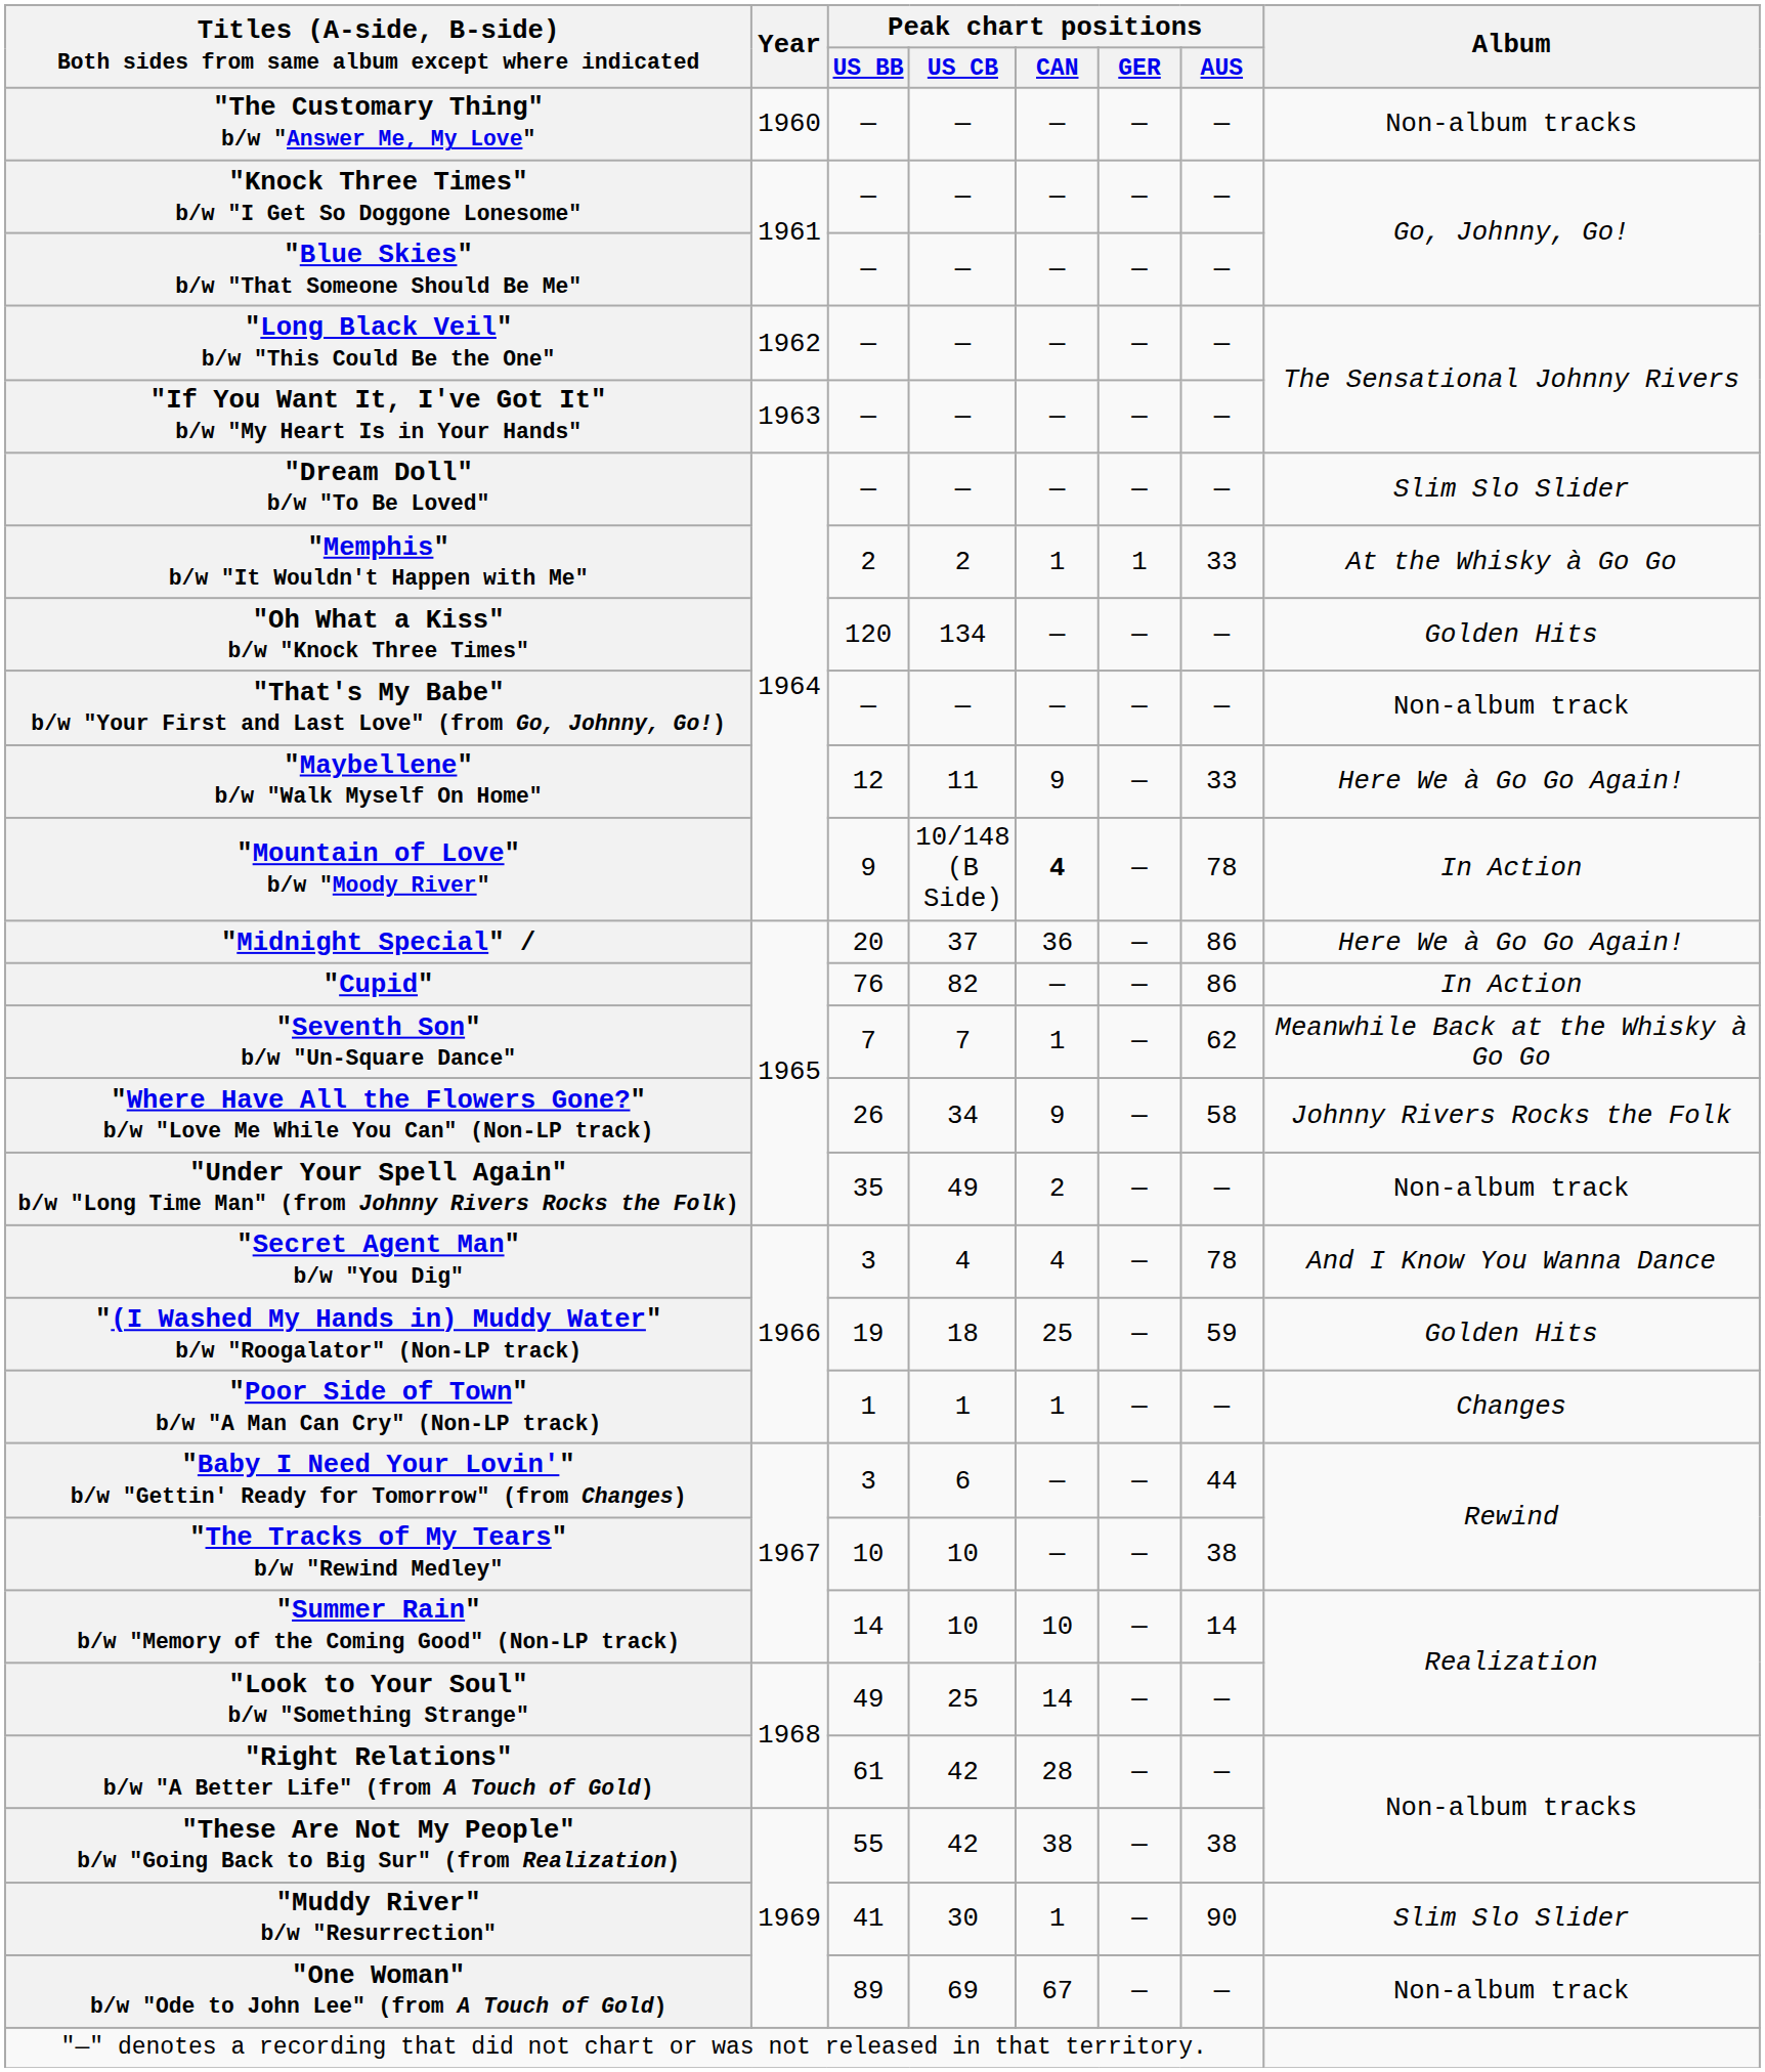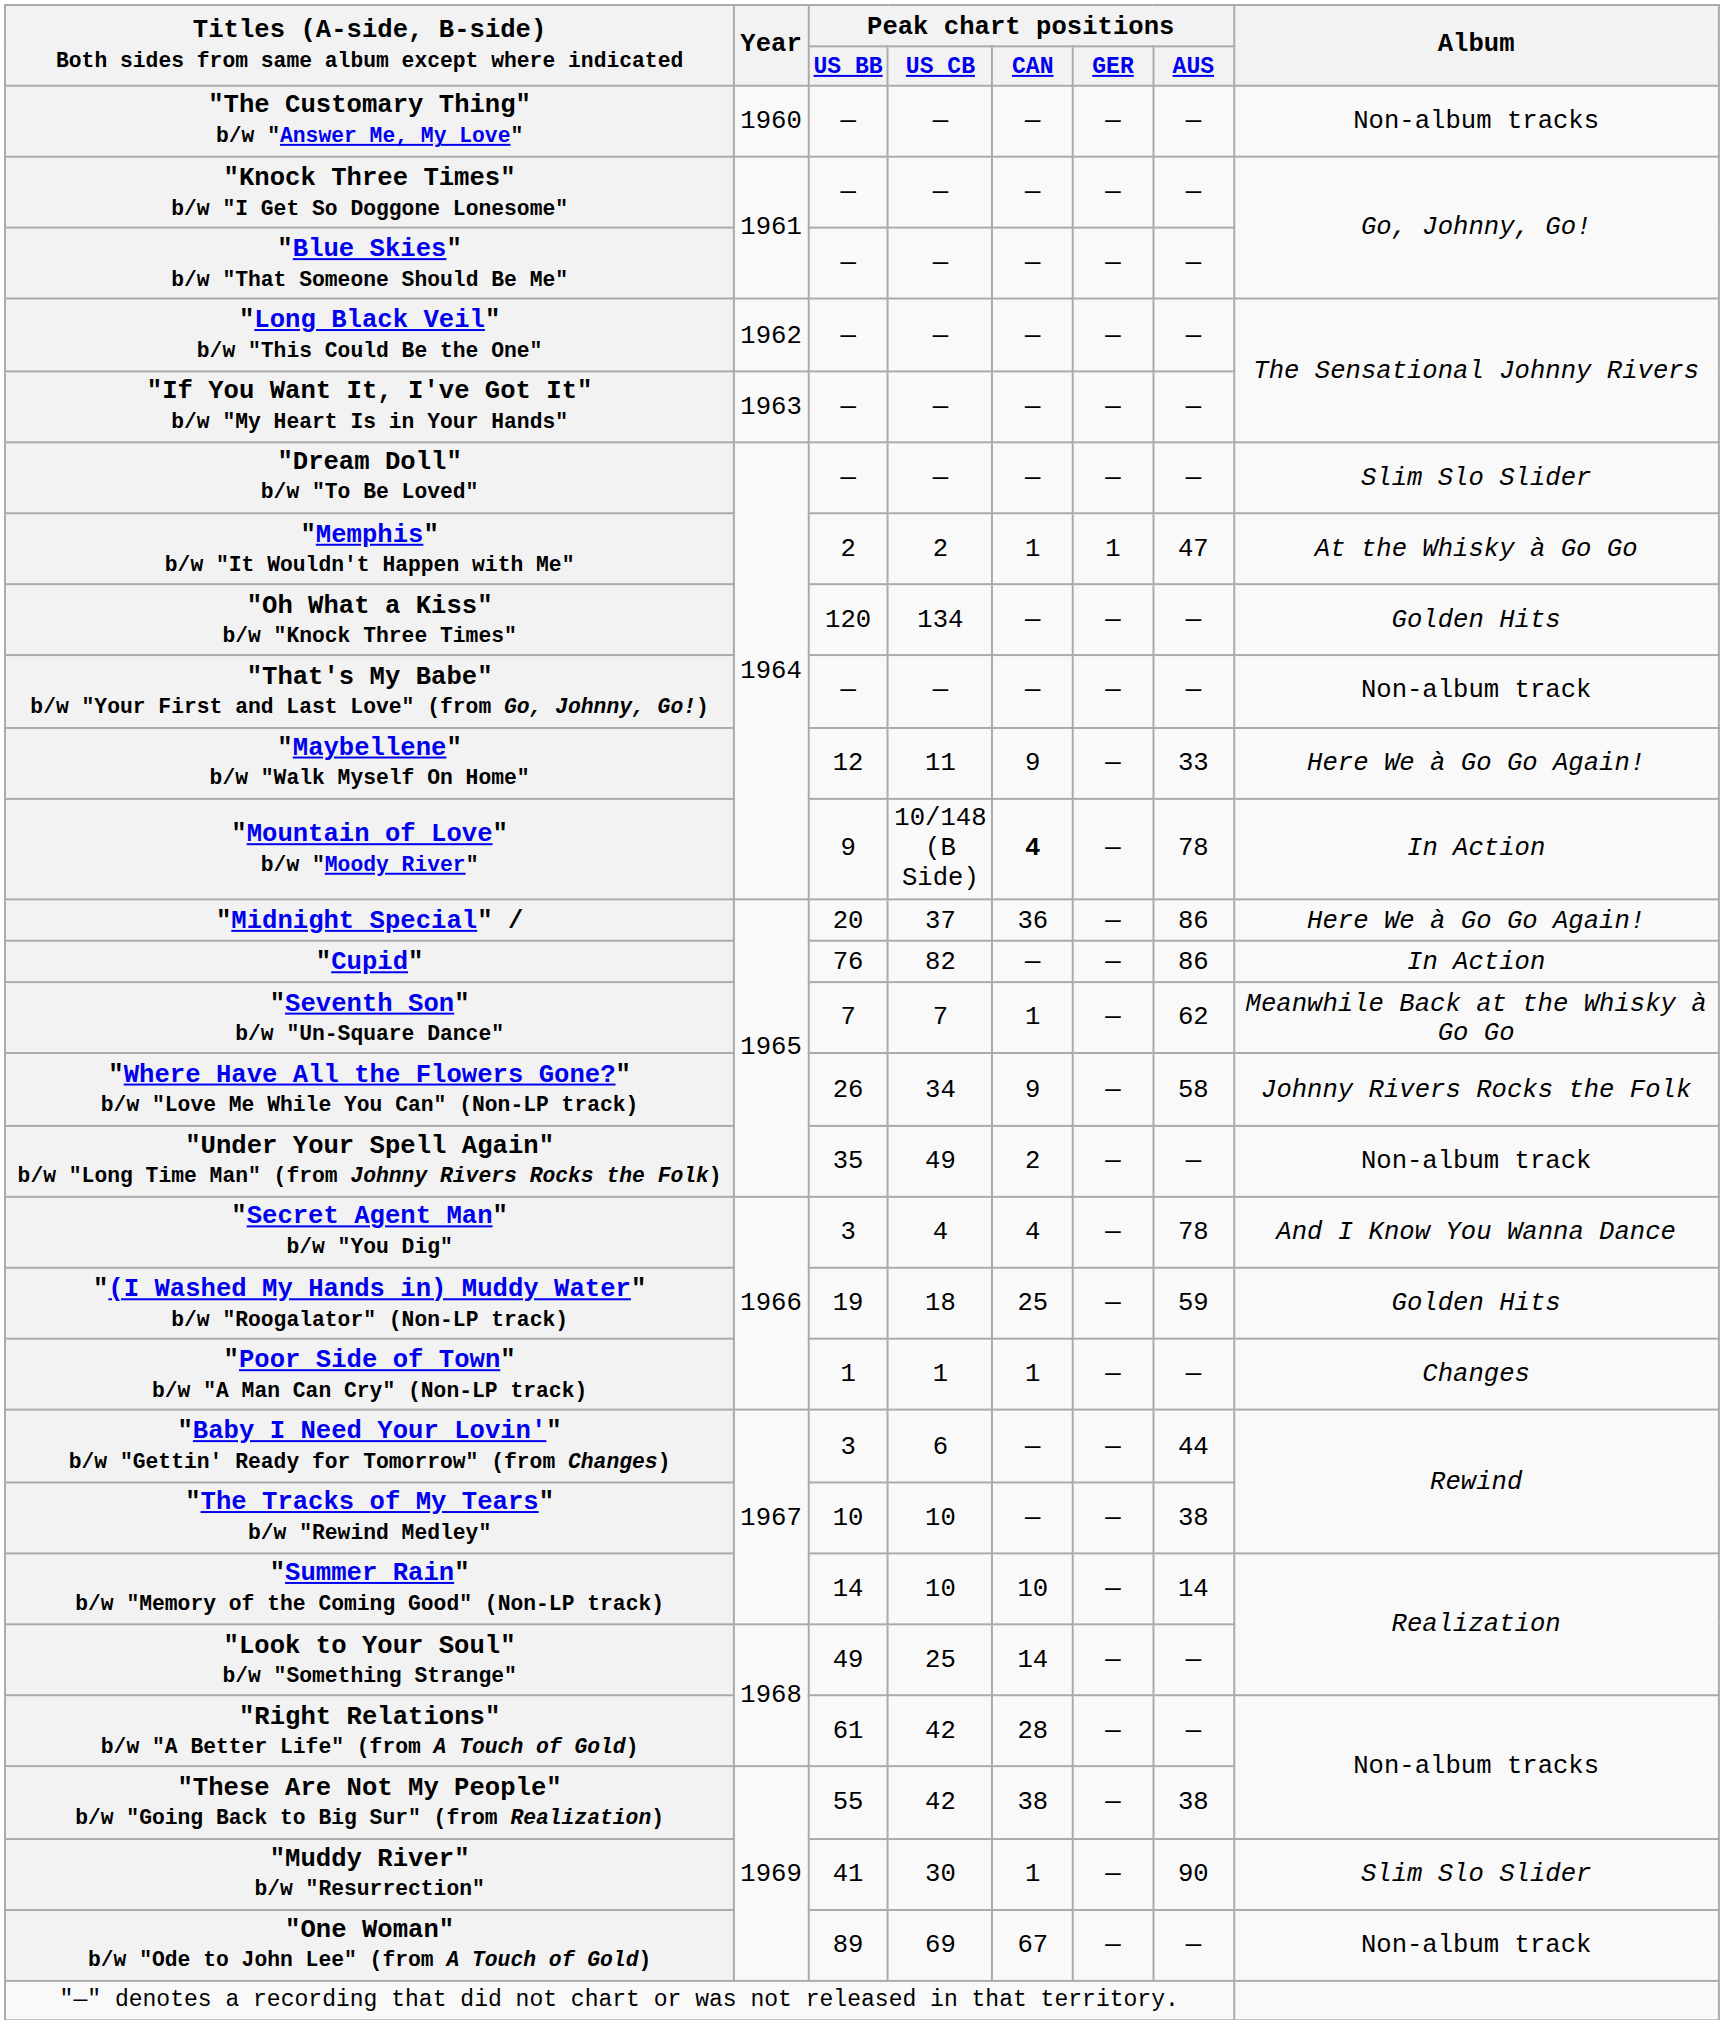"Memphis" b/w "It Wouldn't Happen with Me" | Peak chart positions / AUS: 33 -> 47
